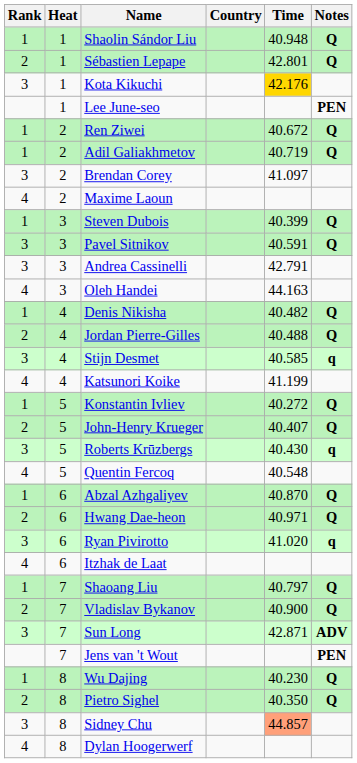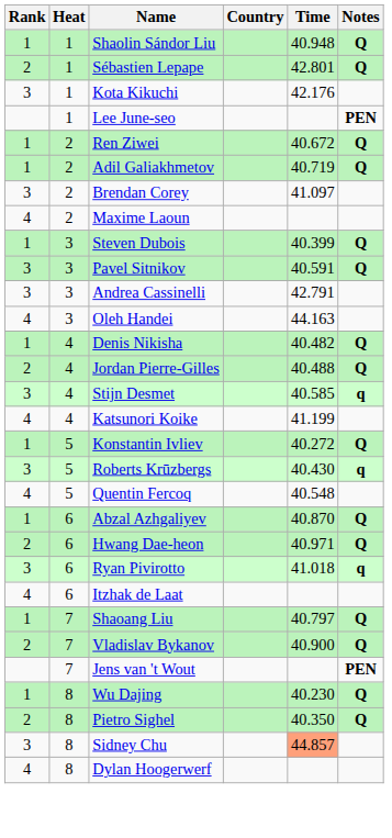Kota Kikuchi | Time: gold background -> no background
- row: 2 | 5 | John-Henry Krueger | 40.407 | Q
Ryan Pivirotto | Time: 41.020 -> 41.018
- row: 3 | 7 | Sun Long | 42.871 | ADV
